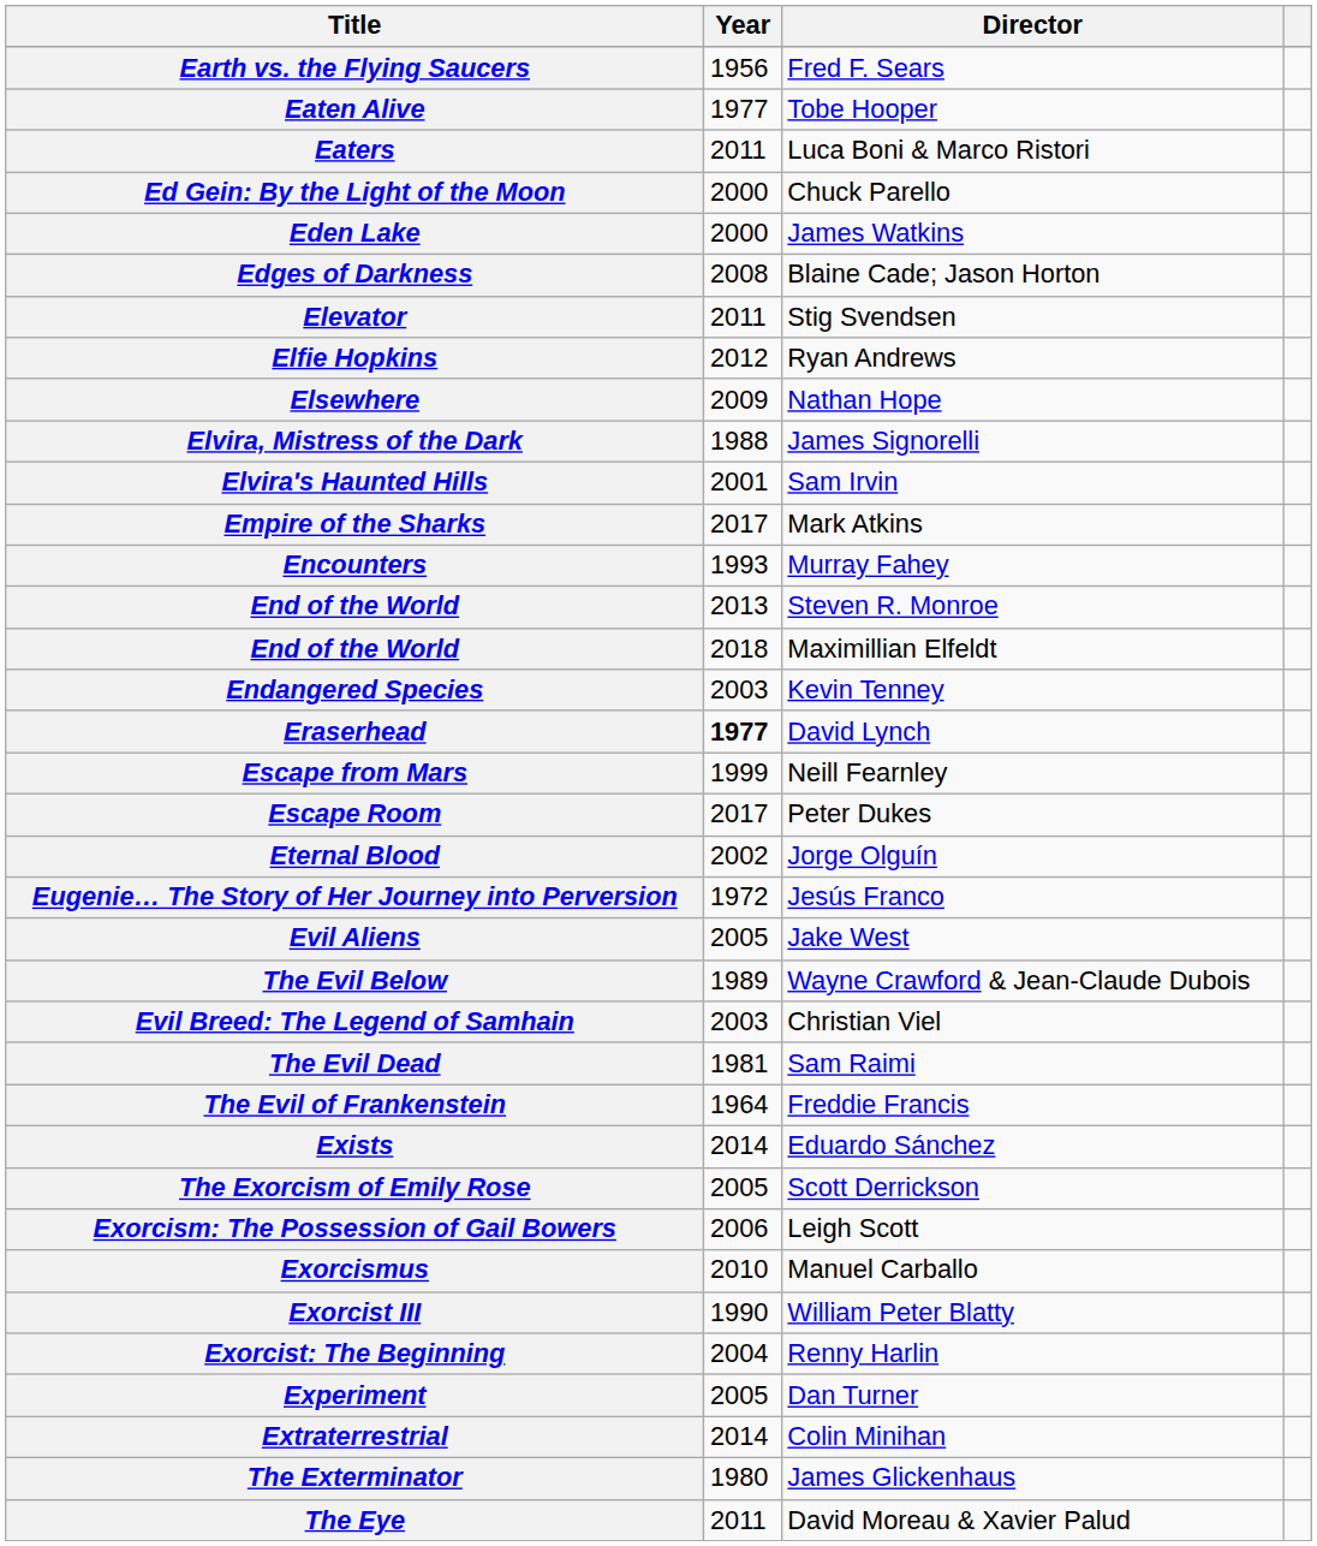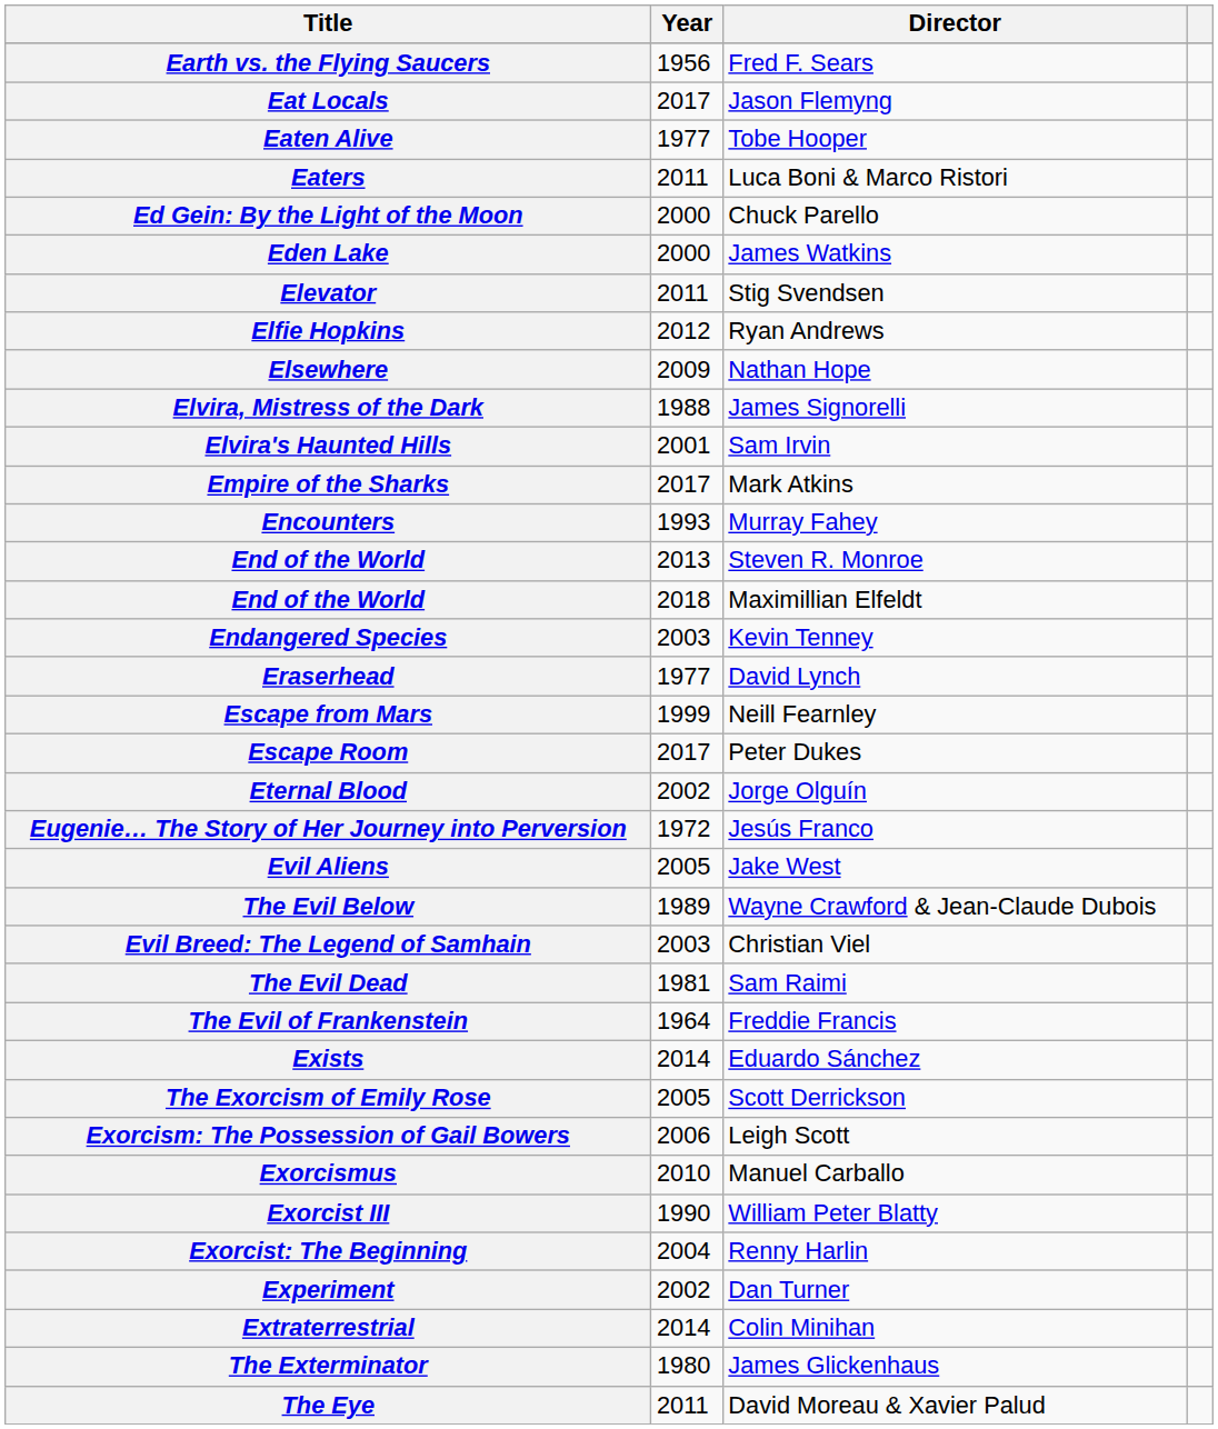+ row: Eat Locals | 2017 | Jason Flemyng
- row: Edges of Darkness | 2008 | Blaine Cade; Jason Horton
Eraserhead | Year: bold -> normal
Experiment | Year: 2005 -> 2002
